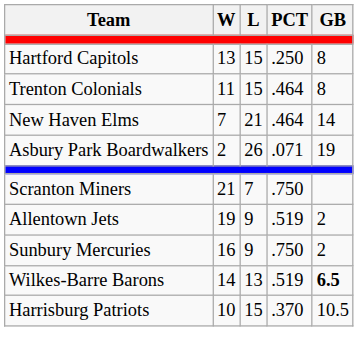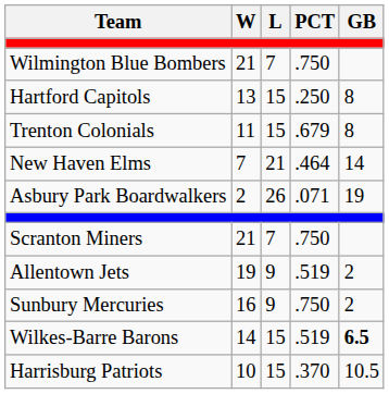+ row: Wilmington Blue Bombers | 21 | 7 | .750
Trenton Colonials | PCT: .464 -> .679
Wilkes-Barre Barons | L: 13 -> 15
